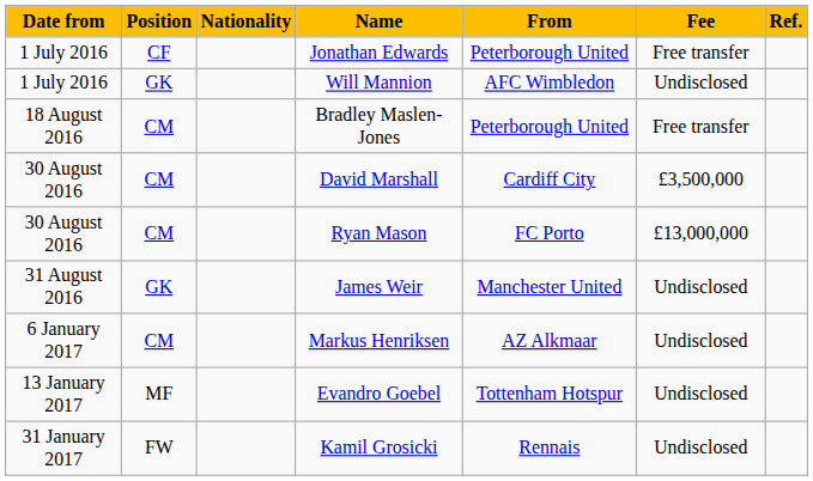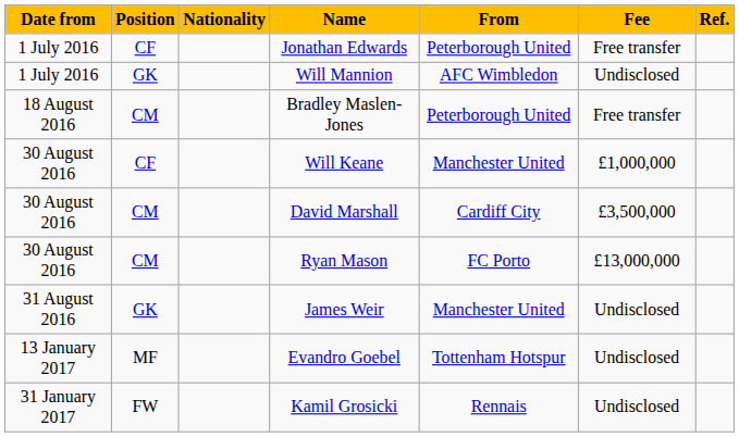+ row: 30 August 2016 | CF | Will Keane | Manchester United | £1,000,000
- row: 6 January 2017 | CM | Markus Henriksen | AZ Alkmaar | Undisclosed
